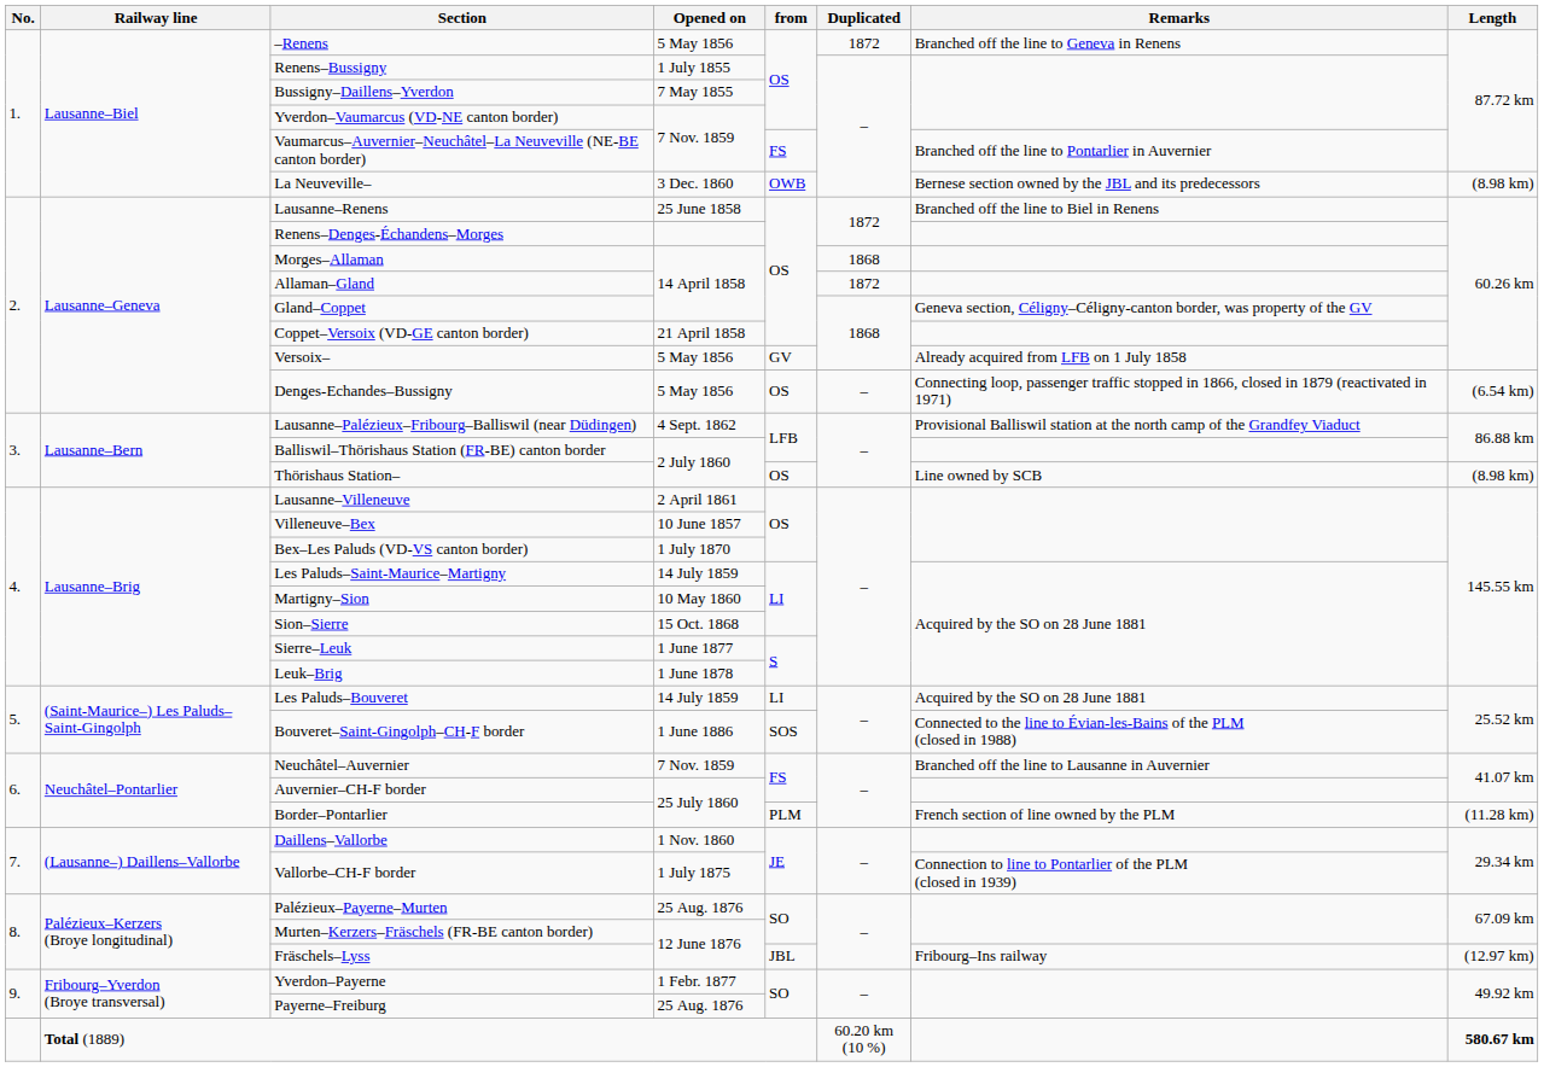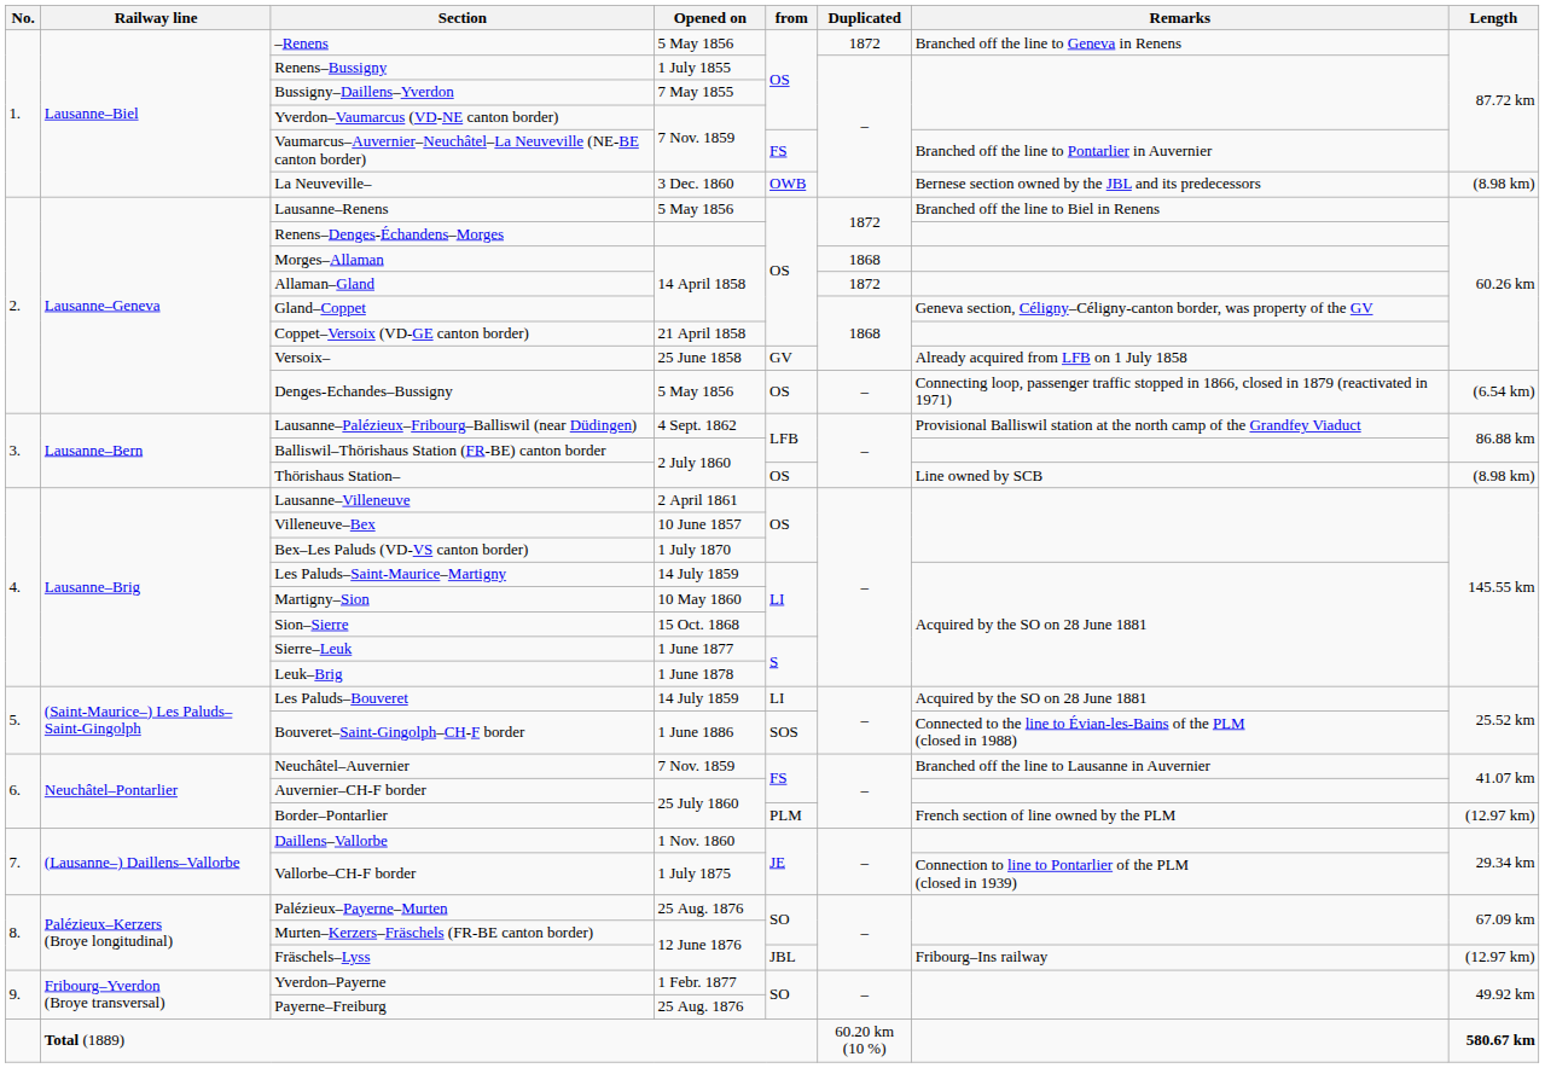Lausanne–Renens | Opened on: 25 June 1858 -> 5 May 1856
Versoix– | Opened on: 5 May 1856 -> 25 June 1858
Border–Pontarlier | Length: (11.28 km) -> (12.97 km)
